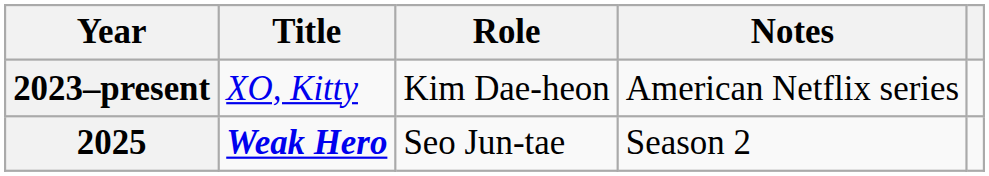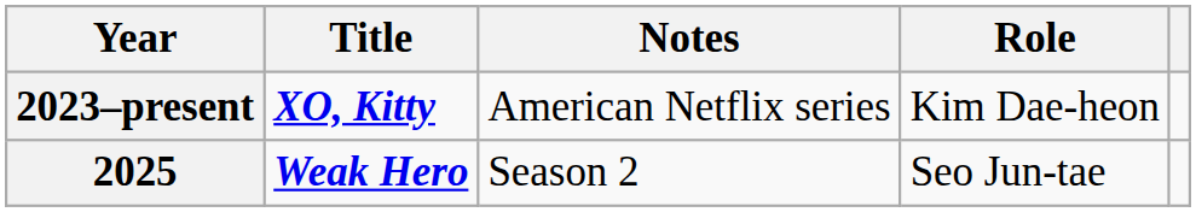columns swapped: Role <-> Notes
2023–present | Title: normal -> bold
